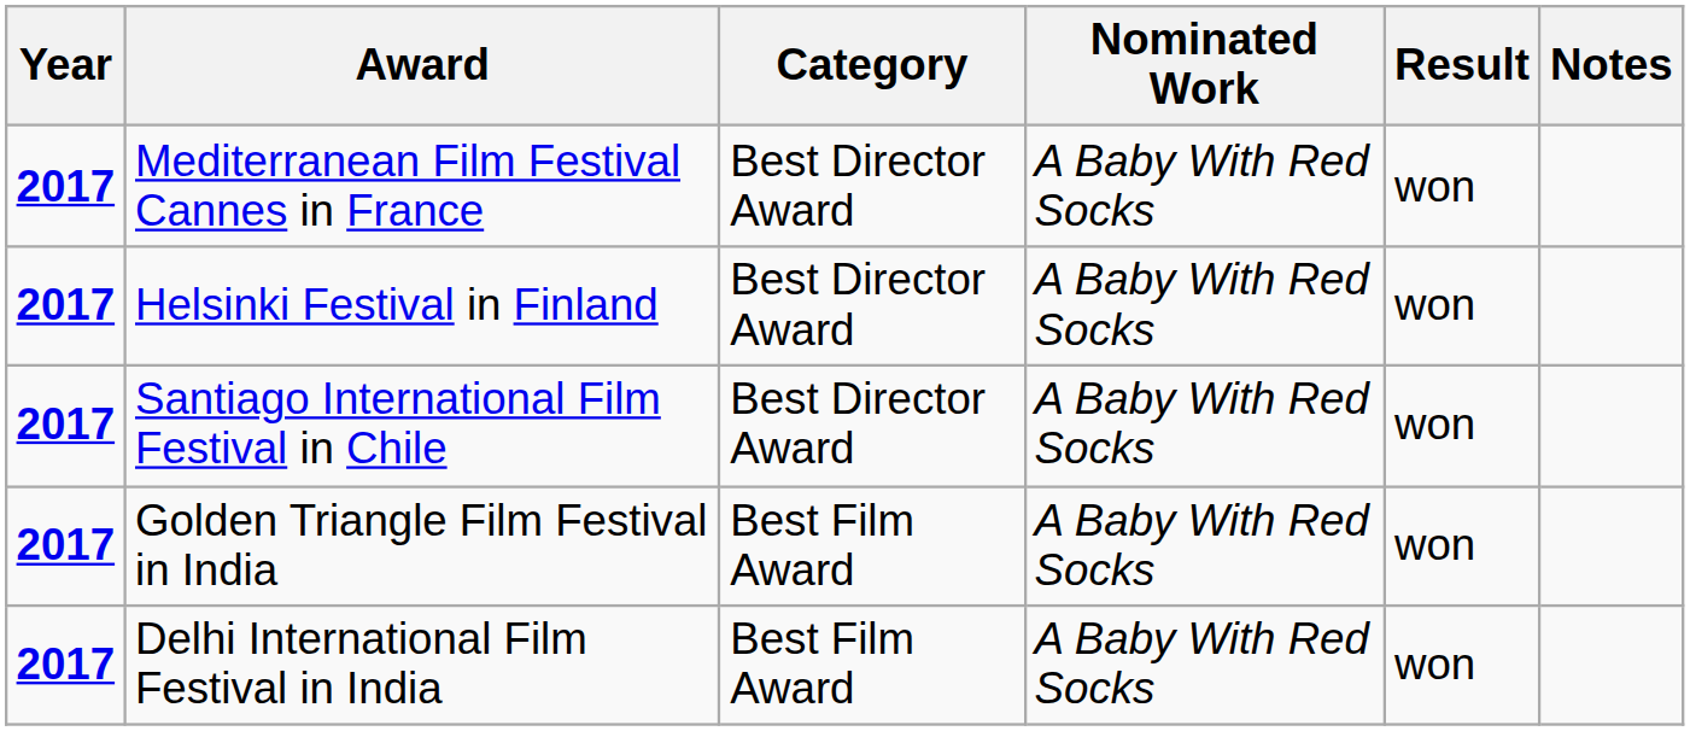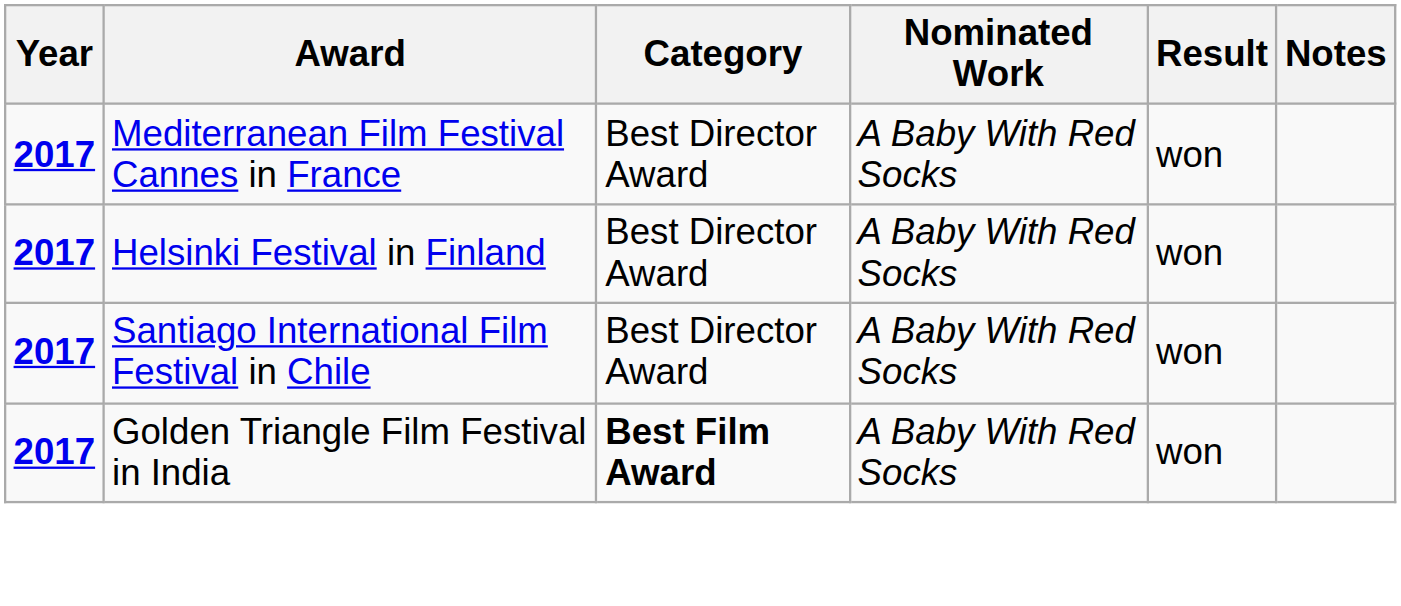Golden Triangle Film Festival in India | Category: normal -> bold
- row: 2017 | Delhi International Film Festival in India | Best Film Award | A Baby With Red Socks | won
